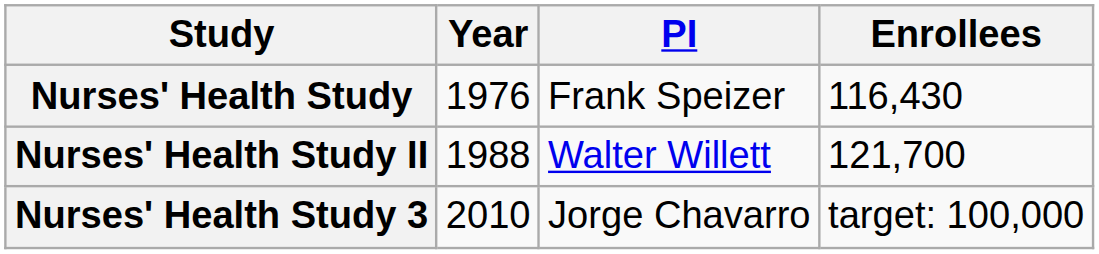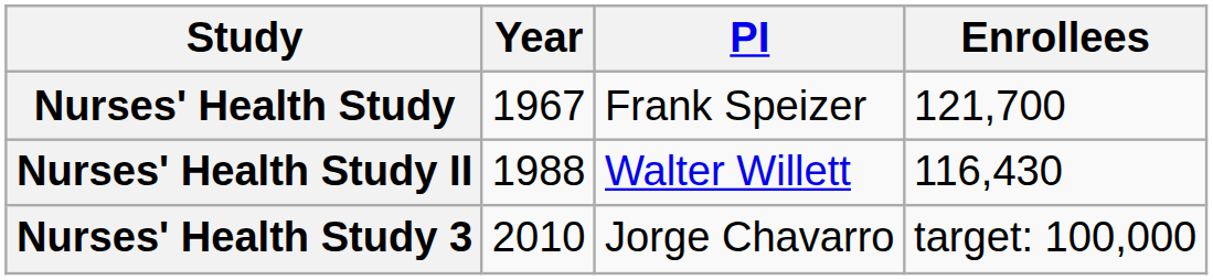Nurses' Health Study | Year: 1976 -> 1967
Nurses' Health Study | Enrollees: 116,430 -> 121,700
Nurses' Health Study II | Enrollees: 121,700 -> 116,430
